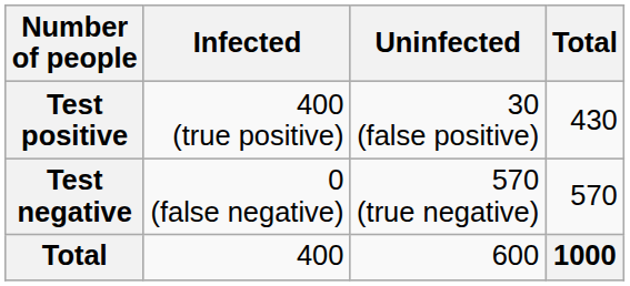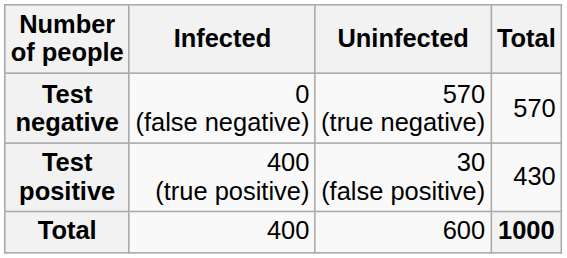rows swapped: Test positive <-> Test negative
